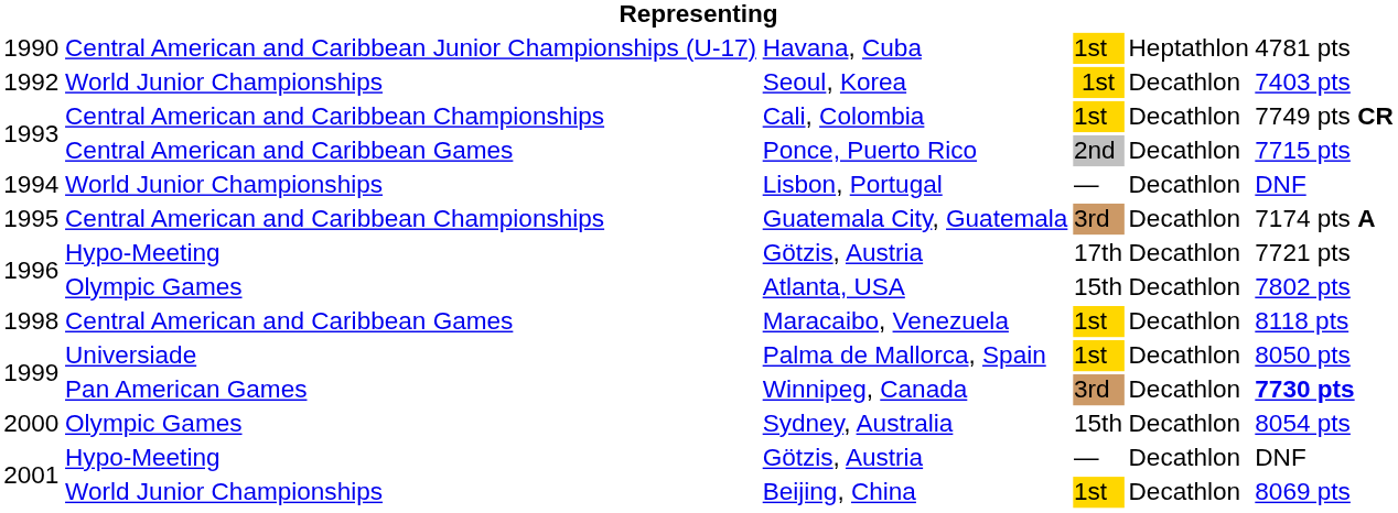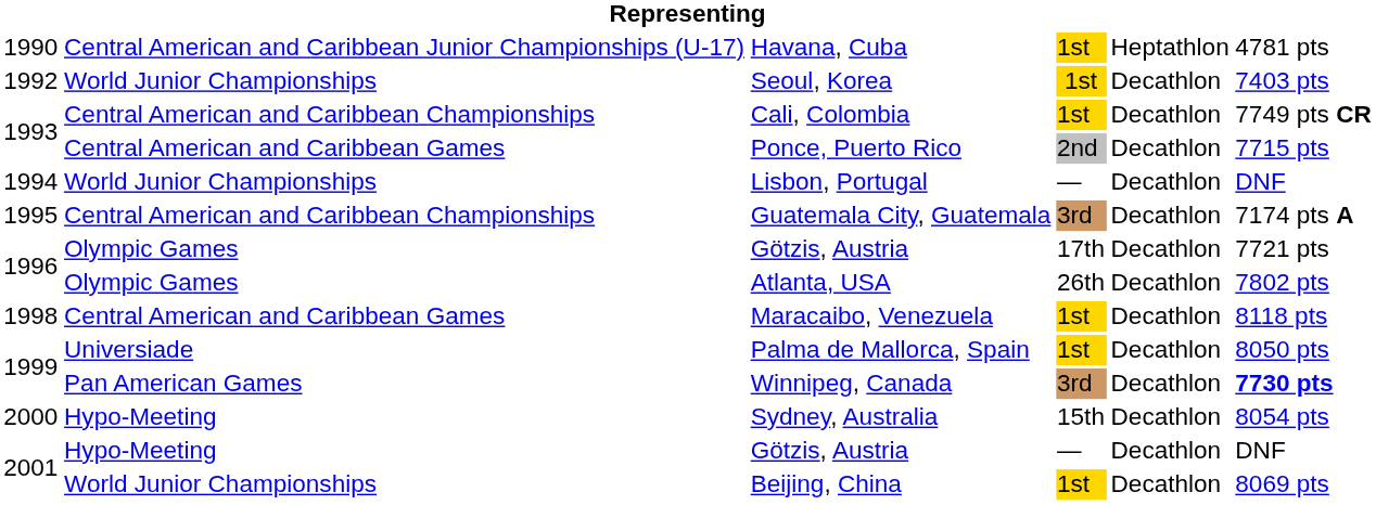1996 / Götzis, Austria | column 2: Hypo-Meeting -> Olympic Games
Atlanta, USA | column 4: 15th -> 26th
Sydney, Australia | column 2: Olympic Games -> Hypo-Meeting
